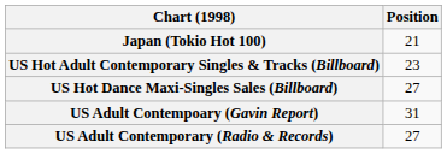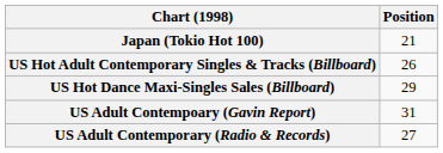US Hot Adult Contemporary Singles & Tracks (Billboard) | Position: 23 -> 26
US Hot Dance Maxi-Singles Sales (Billboard) | Position: 27 -> 29
